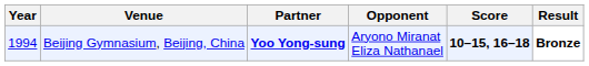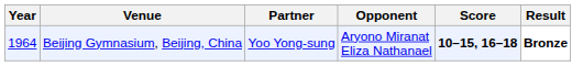Beijing Gymnasium, Beijing, China | Year: 1994 -> 1964
Beijing Gymnasium, Beijing, China | Partner: bold -> normal
